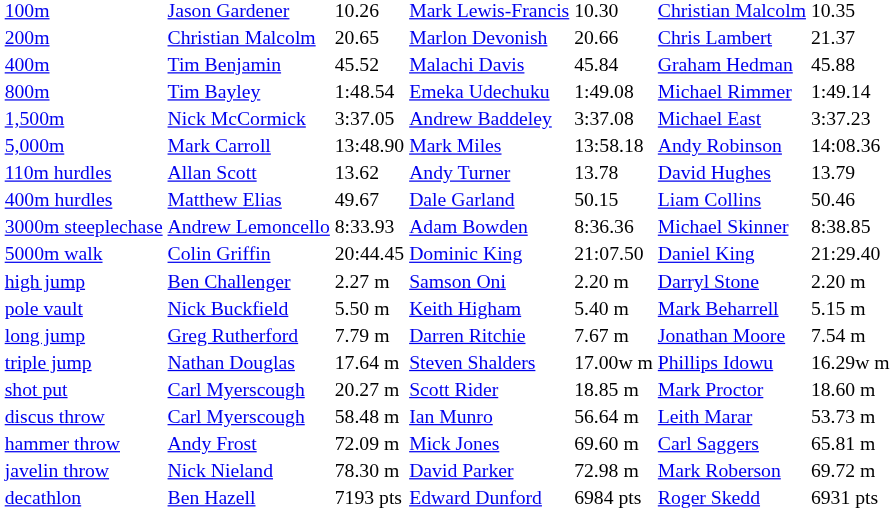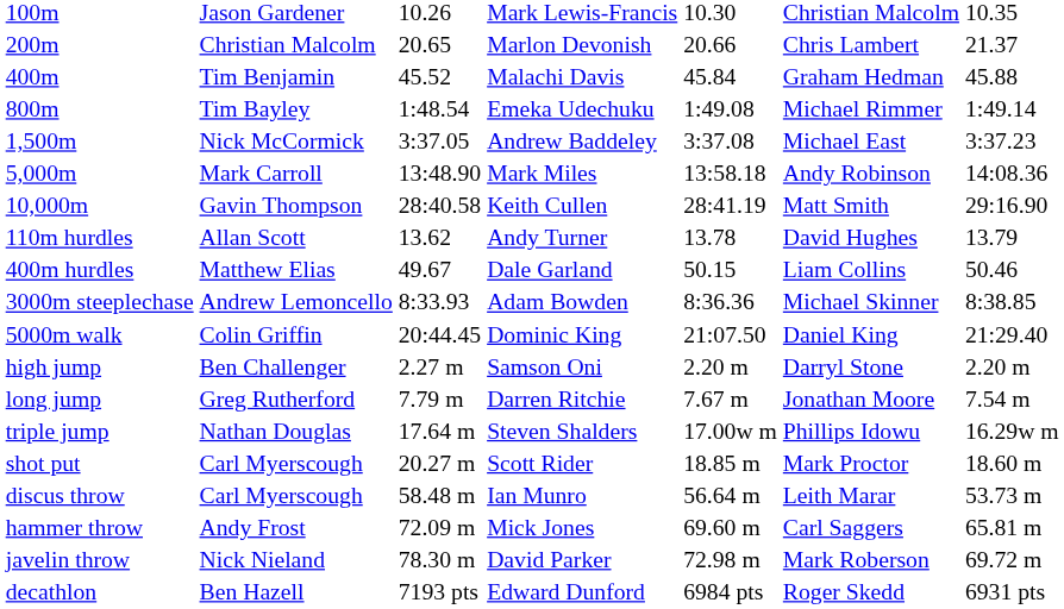+ row: 10,000m | Gavin Thompson | 28:40.58 | Keith Cullen | 28:41.19 | Matt Smith | 29:16.90
- row: pole vault | Nick Buckfield | 5.50 m | Keith Higham | 5.40 m | Mark Beharrell | 5.15 m
